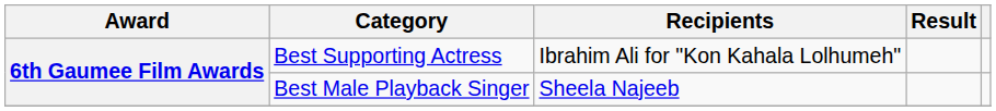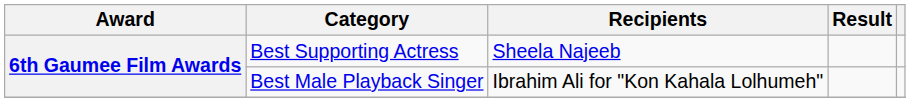Best Supporting Actress | Recipients: Ibrahim Ali for "Kon Kahala Lolhumeh" -> Sheela Najeeb
Best Male Playback Singer | Recipients: Sheela Najeeb -> Ibrahim Ali for "Kon Kahala Lolhumeh"
